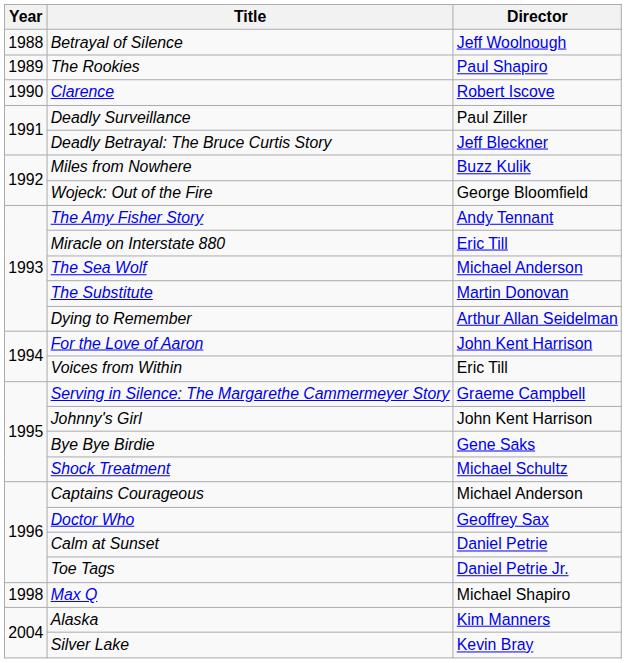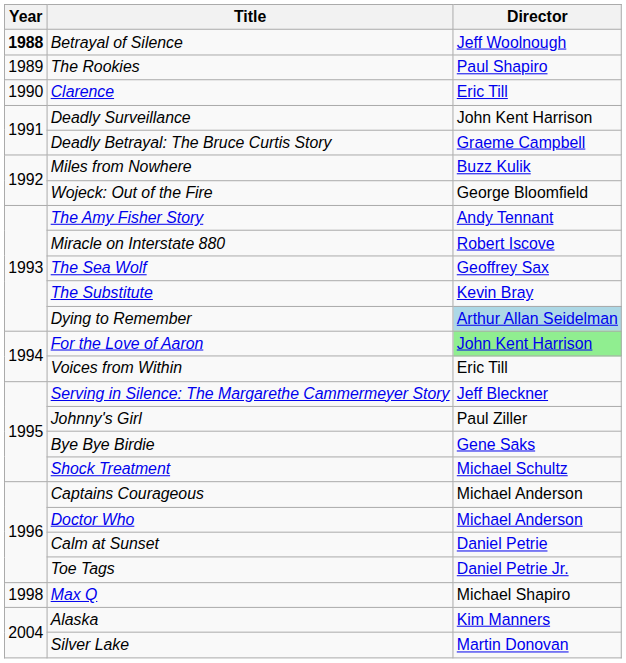Betrayal of Silence | Year: normal -> bold
Clarence | Director: Robert Iscove -> Eric Till
Deadly Surveillance | Director: Paul Ziller -> John Kent Harrison
Deadly Betrayal: The Bruce Curtis Story | Director: Jeff Bleckner -> Graeme Campbell
Miracle on Interstate 880 | Director: Eric Till -> Robert Iscove
The Sea Wolf | Director: Michael Anderson -> Geoffrey Sax
The Substitute | Director: Martin Donovan -> Kevin Bray
Dying to Remember | Director: no background -> lightblue background
For the Love of Aaron | Director: no background -> lightgreen background
Serving in Silence: The Margarethe Cammermeyer Story | Director: Graeme Campbell -> Jeff Bleckner
Johnny's Girl | Director: John Kent Harrison -> Paul Ziller
Doctor Who | Director: Geoffrey Sax -> Michael Anderson
Silver Lake | Director: Kevin Bray -> Martin Donovan
